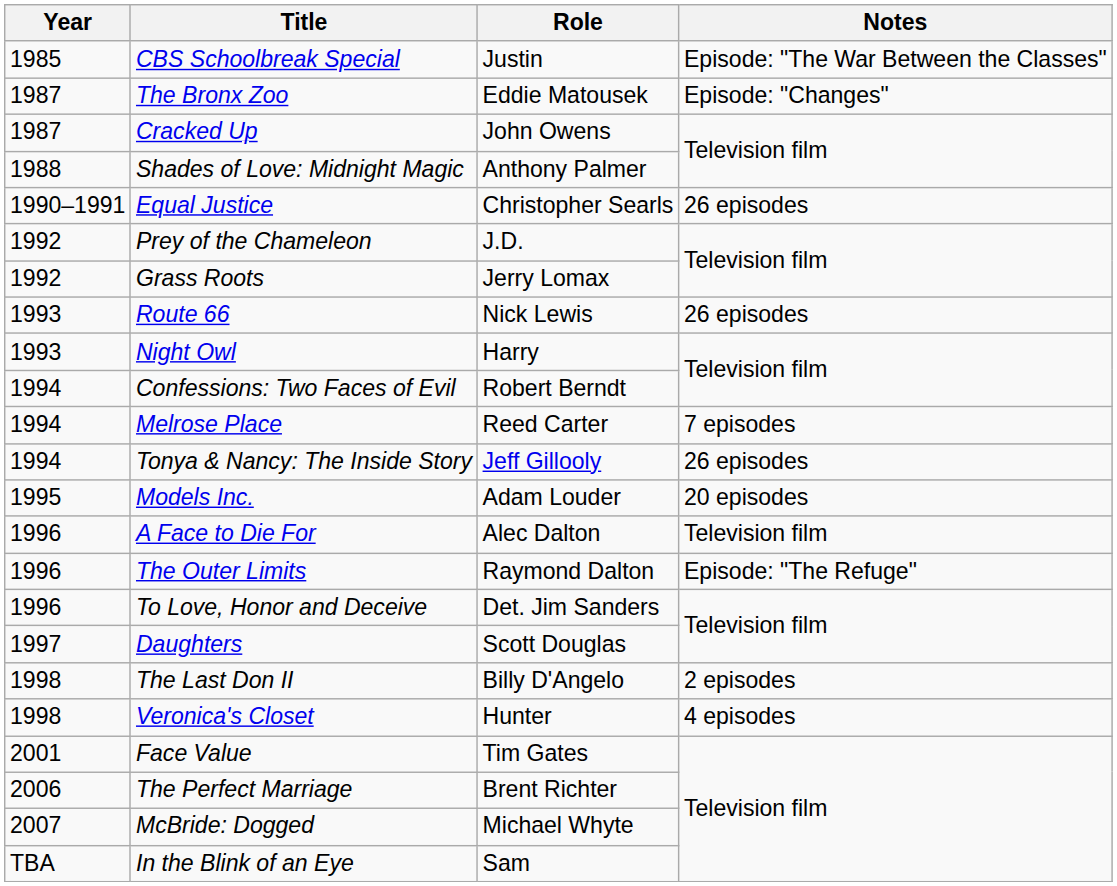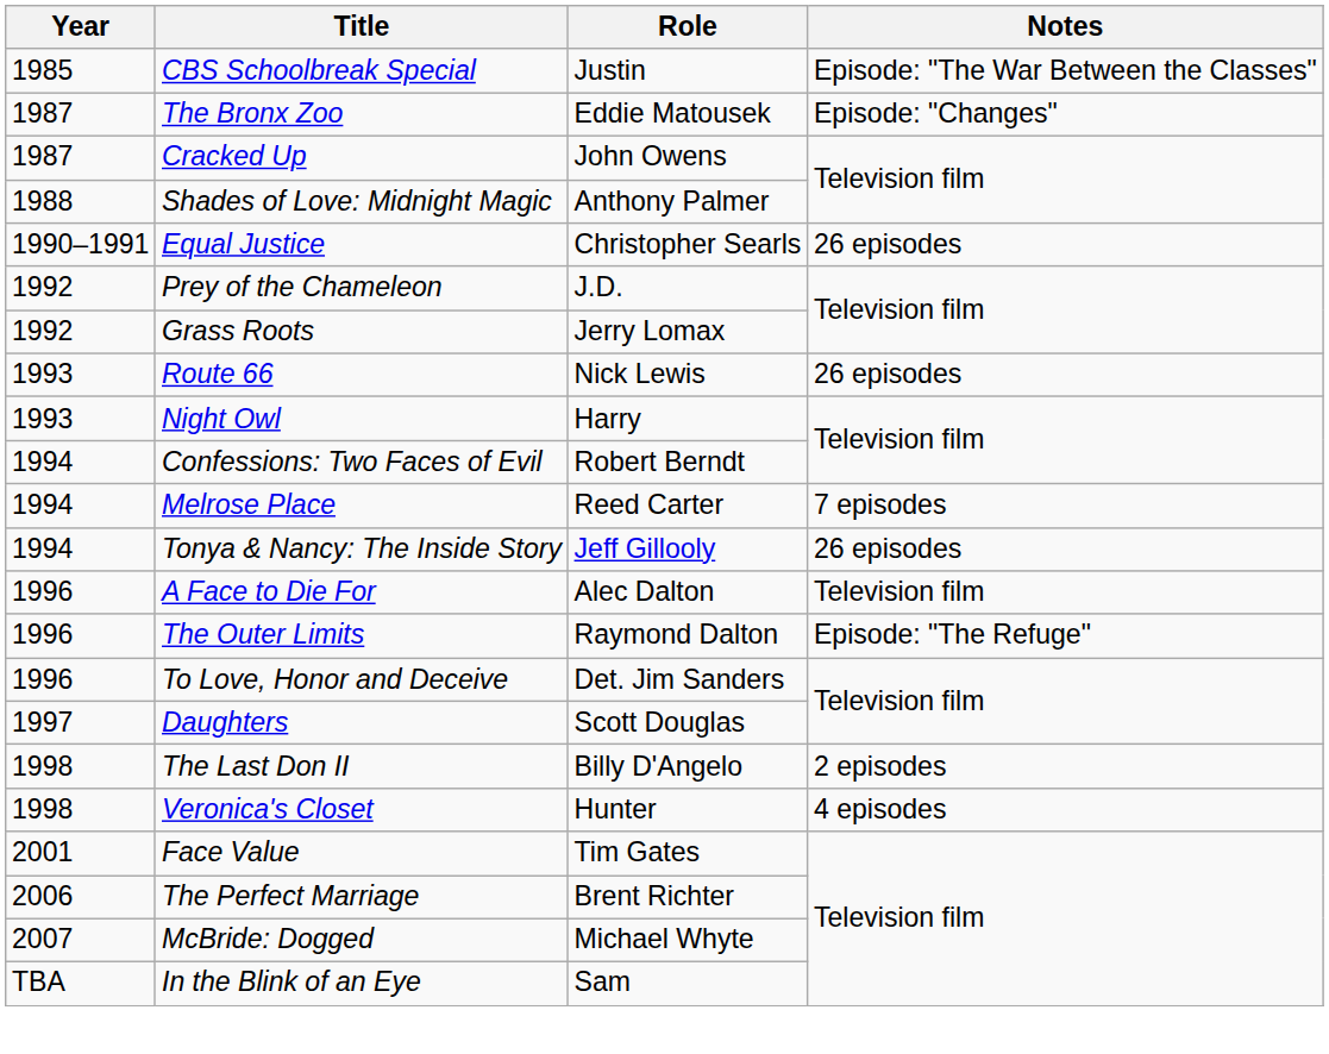- row: 1995 | Models Inc. | Adam Louder | 20 episodes
